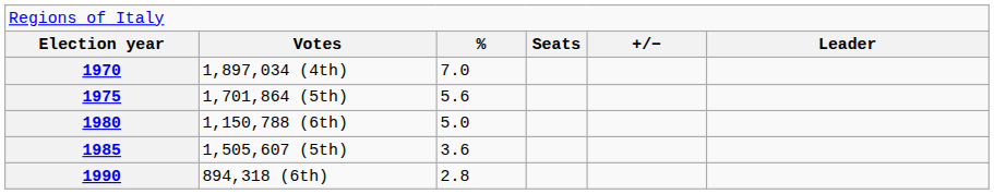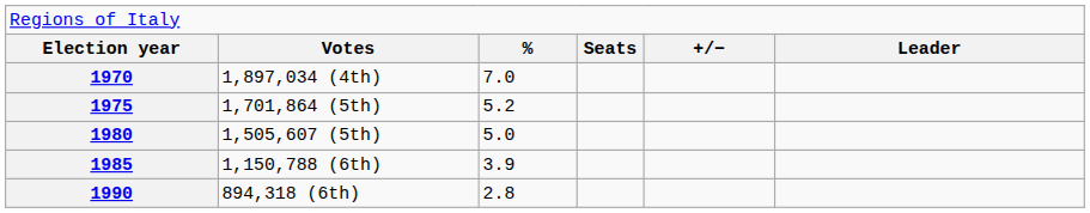1975 | column 3: 5.6 -> 5.2
1980 | column 2: 1,150,788 (6th) -> 1,505,607 (5th)
1985 | column 2: 1,505,607 (5th) -> 1,150,788 (6th)
1985 | column 3: 3.6 -> 3.9
